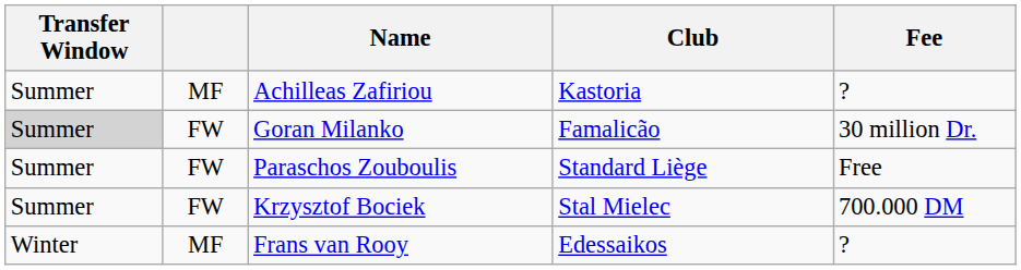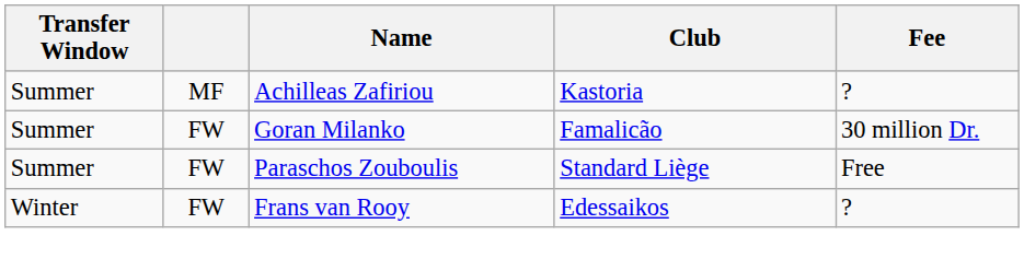Goran Milanko | Transfer Window: lightgrey background -> no background
- row: Summer | FW | Krzysztof Bociek | Stal Mielec | 700.000 DM
Frans van Rooy | column 2: MF -> FW
